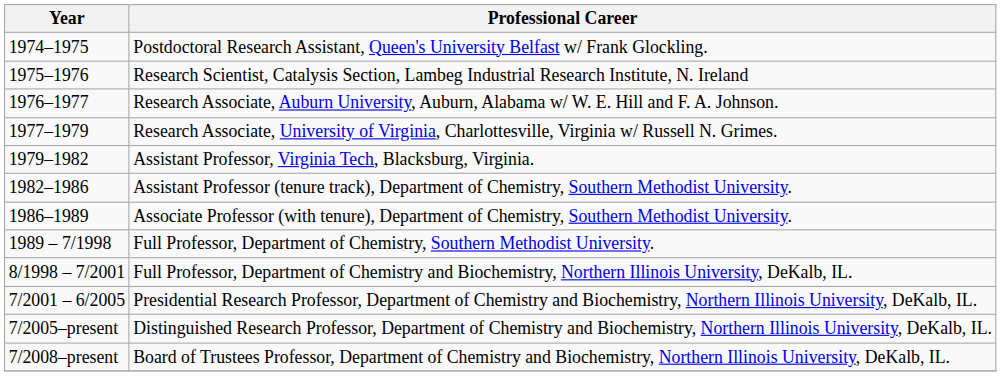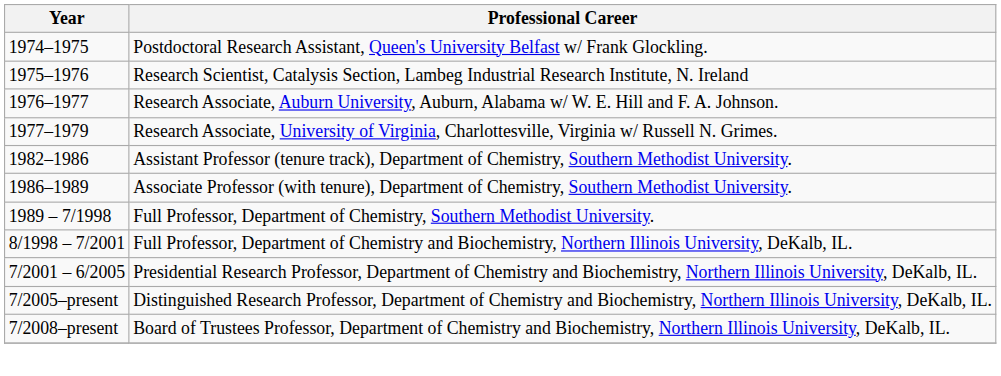- row: 1979–1982 | Assistant Professor, Virginia Tech, Blacksburg, Virginia.
